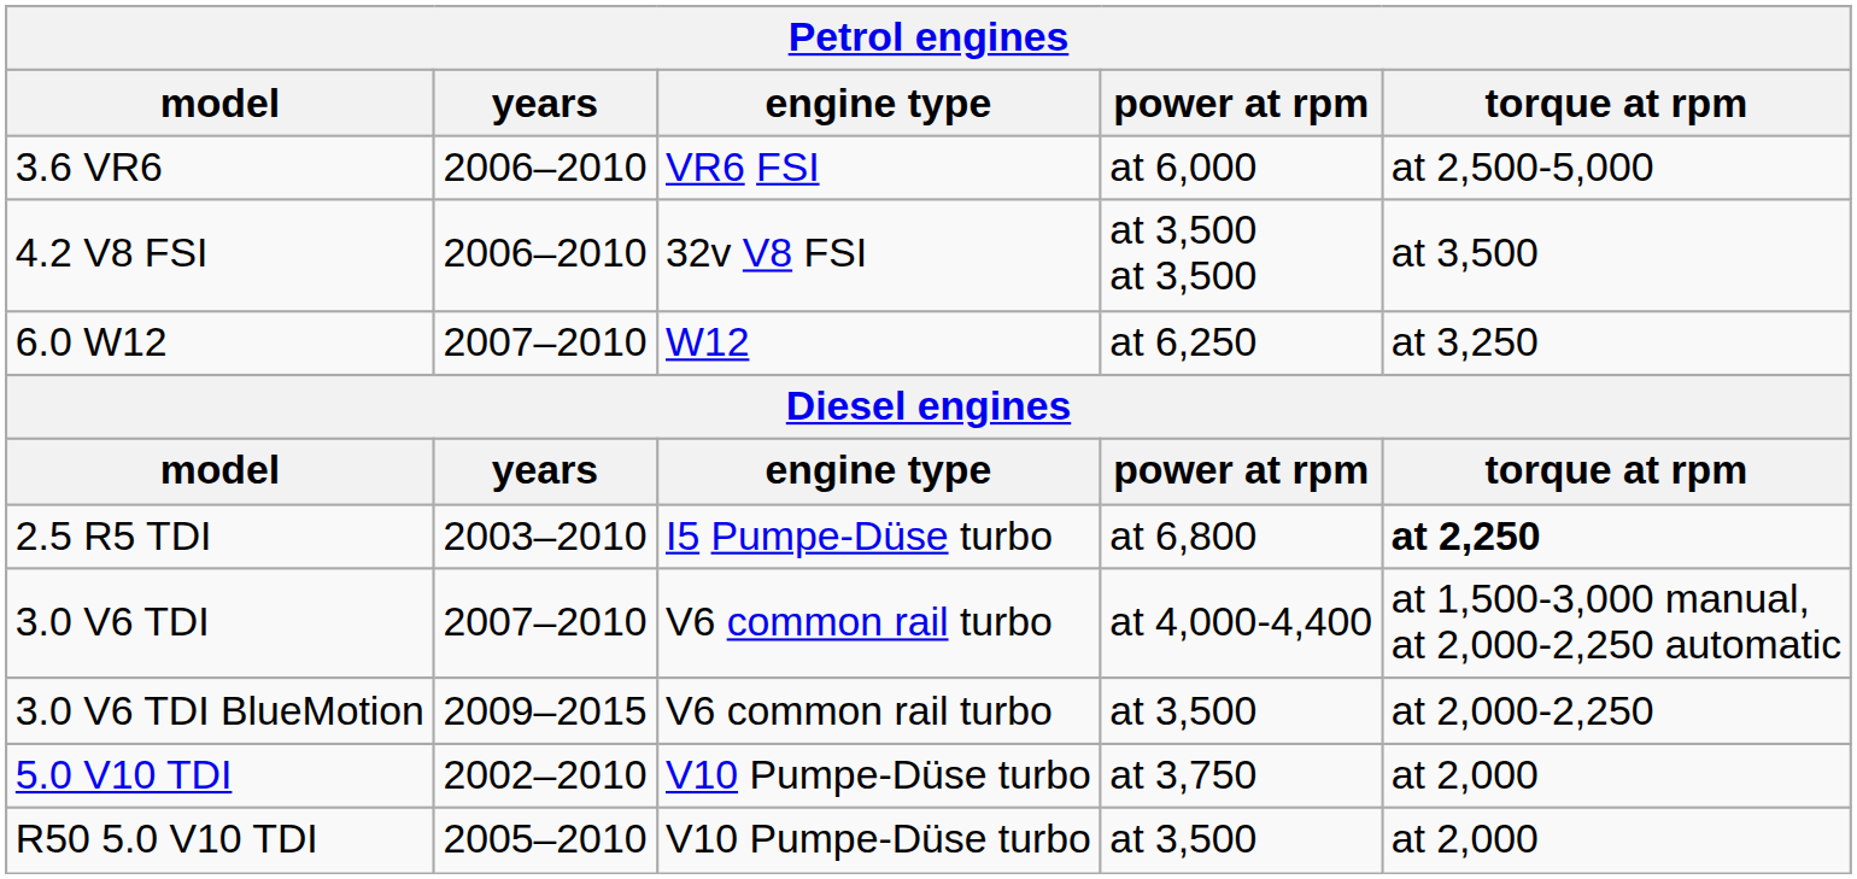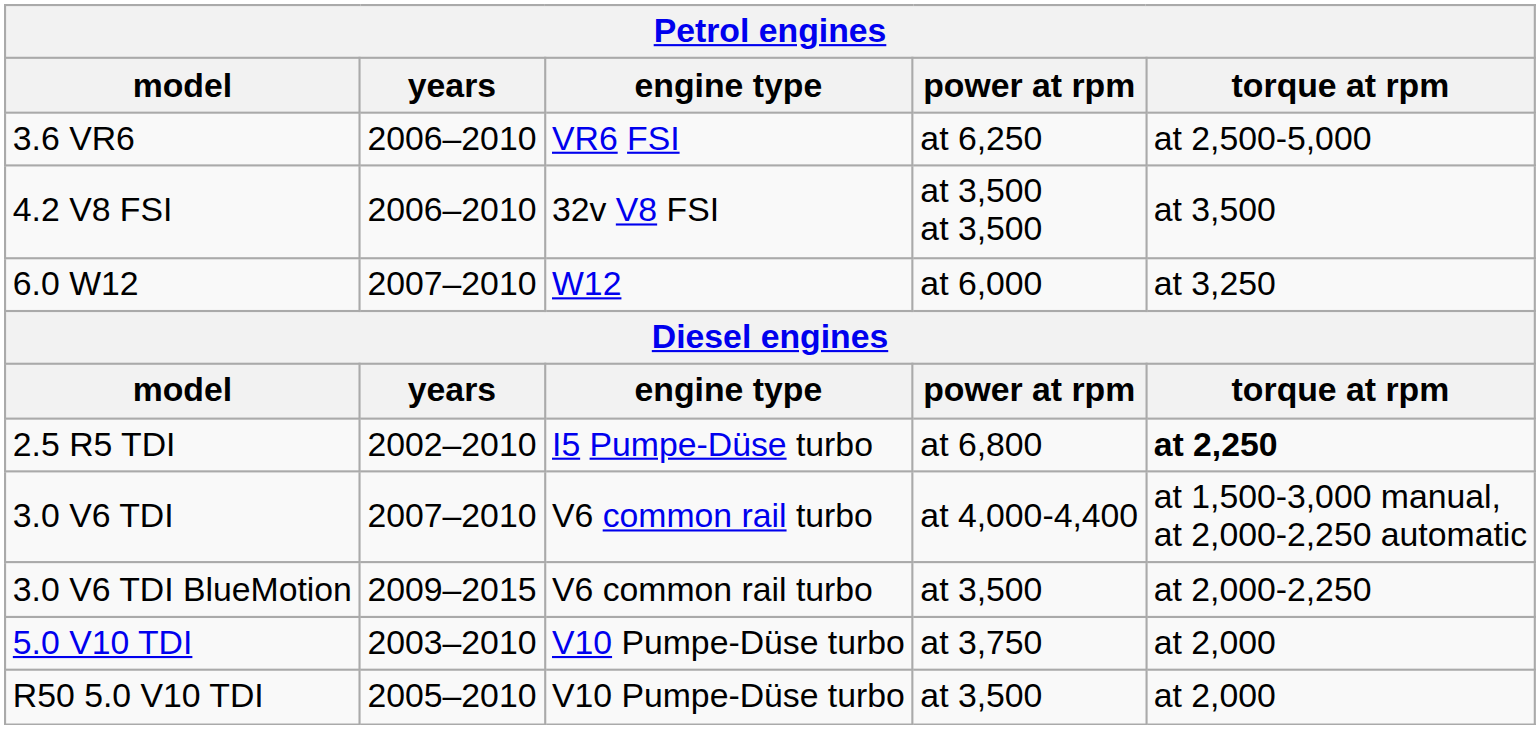3.6 VR6 | power at rpm: at 6,000 -> at 6,250
6.0 W12 | power at rpm: at 6,250 -> at 6,000
2.5 R5 TDI | years: 2003–2010 -> 2002–2010
5.0 V10 TDI | years: 2002–2010 -> 2003–2010
